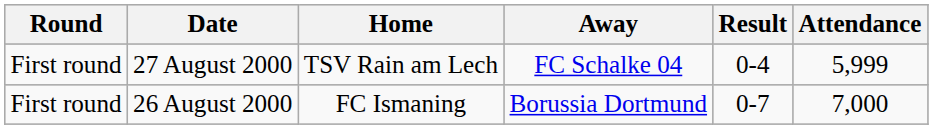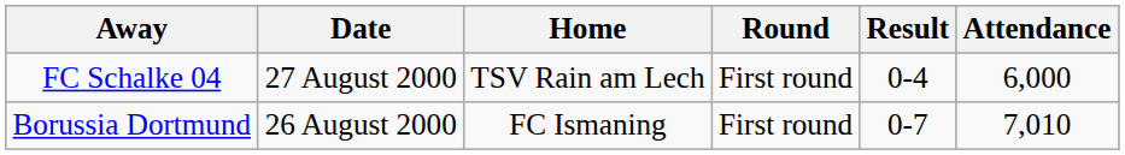columns swapped: Round <-> Away
27 August 2000 | Attendance: 5,999 -> 6,000
26 August 2000 | Attendance: 7,000 -> 7,010
